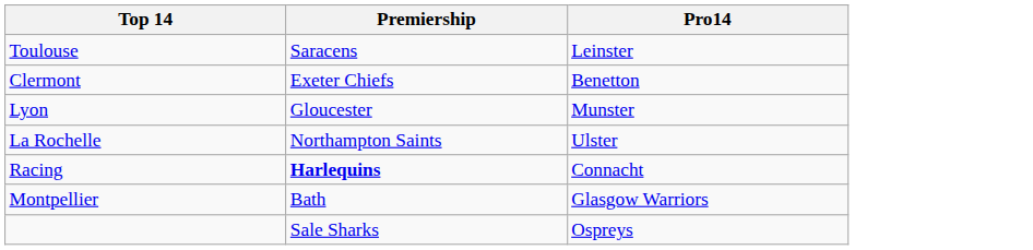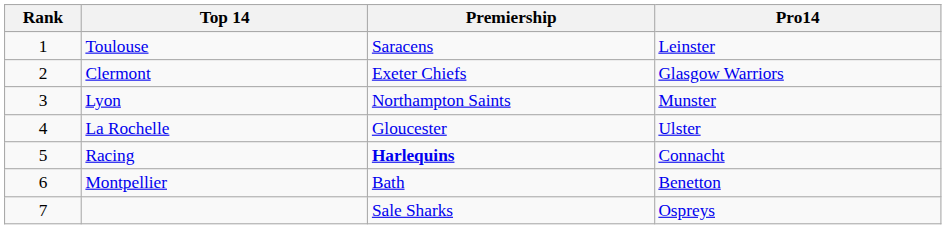+ column: Rank | 1 | 2 | 3 | 4 | 5 | 6 | 7
Clermont | Pro14: Benetton -> Glasgow Warriors
Lyon | Premiership: Gloucester -> Northampton Saints
La Rochelle | Premiership: Northampton Saints -> Gloucester
Montpellier | Pro14: Glasgow Warriors -> Benetton
